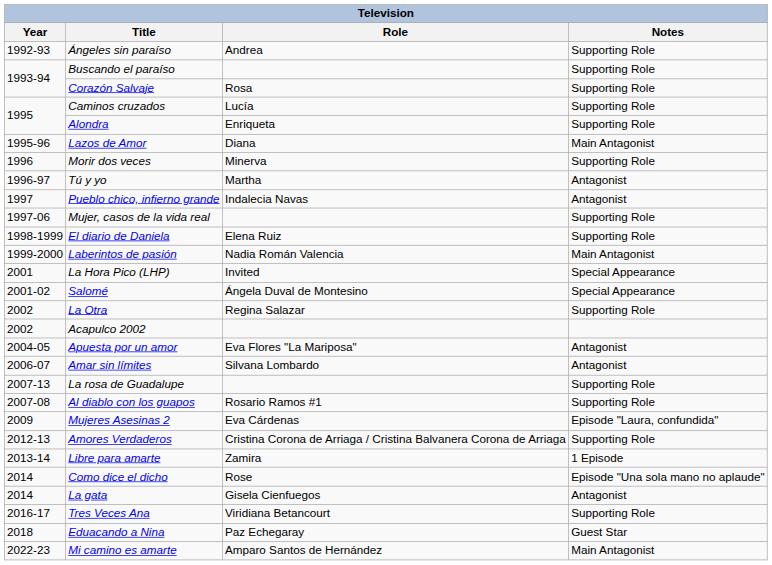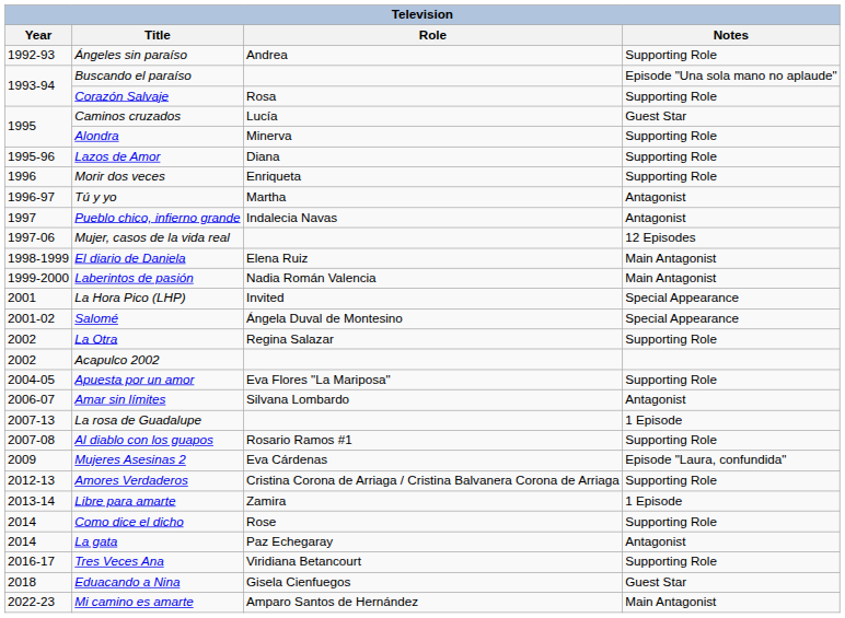Buscando el paraíso | Notes: Supporting Role -> Episode "Una sola mano no aplaude"
Caminos cruzados | Notes: Supporting Role -> Guest Star
Alondra | Role: Enriqueta -> Minerva
Lazos de Amor | Notes: Main Antagonist -> Supporting Role
Morir dos veces | Role: Minerva -> Enriqueta
Mujer, casos de la vida real | Notes: Supporting Role -> 12 Episodes
El diario de Daniela | Notes: Supporting Role -> Main Antagonist
Apuesta por un amor | Notes: Antagonist -> Supporting Role
La rosa de Guadalupe | Notes: Supporting Role -> 1 Episode
Como dice el dicho | Notes: Episode "Una sola mano no aplaude" -> Supporting Role
La gata | Role: Gisela Cienfuegos -> Paz Echegaray
Eduacando a Nina | Role: Paz Echegaray -> Gisela Cienfuegos
